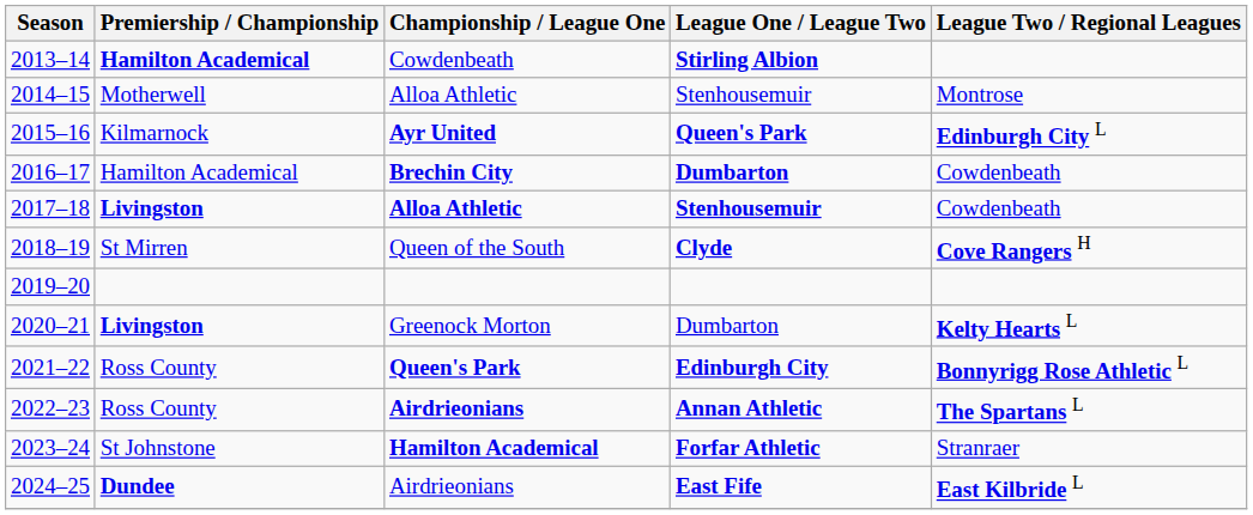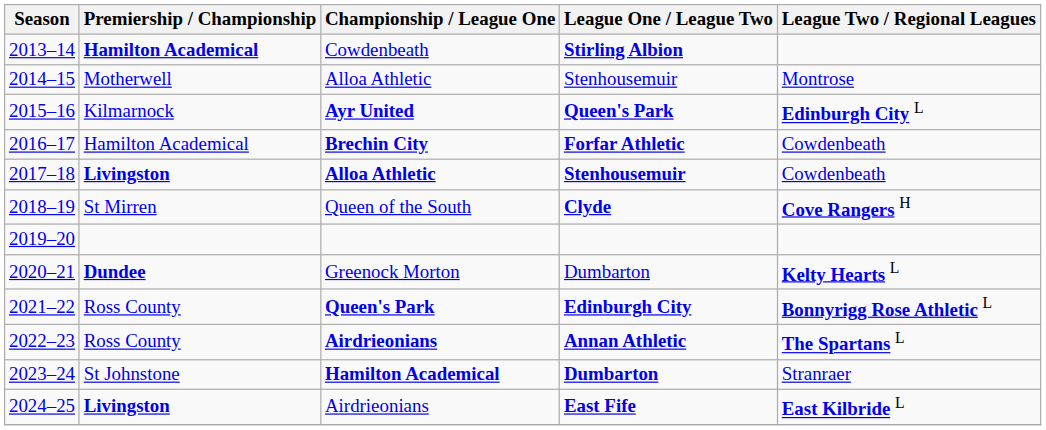2016–17 | League One / League Two: Dumbarton -> Forfar Athletic
2020–21 | Premiership / Championship: Livingston -> Dundee
2023–24 | League One / League Two: Forfar Athletic -> Dumbarton
2024–25 | Premiership / Championship: Dundee -> Livingston
